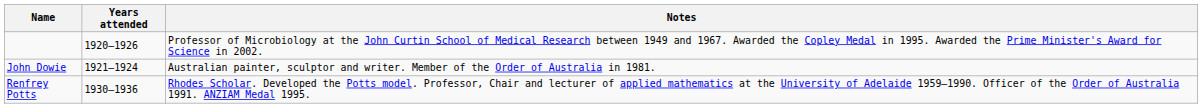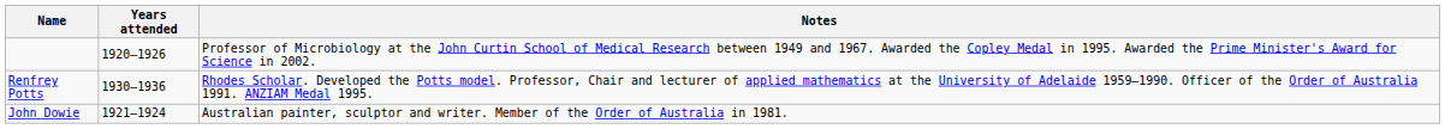rows swapped: John Dowie <-> Renfrey Potts
